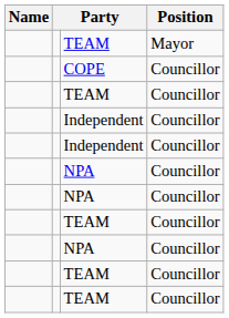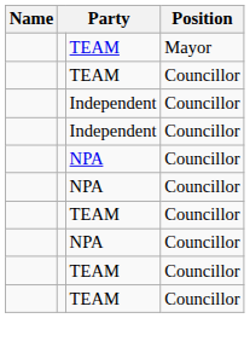- row: COPE | Councillor
